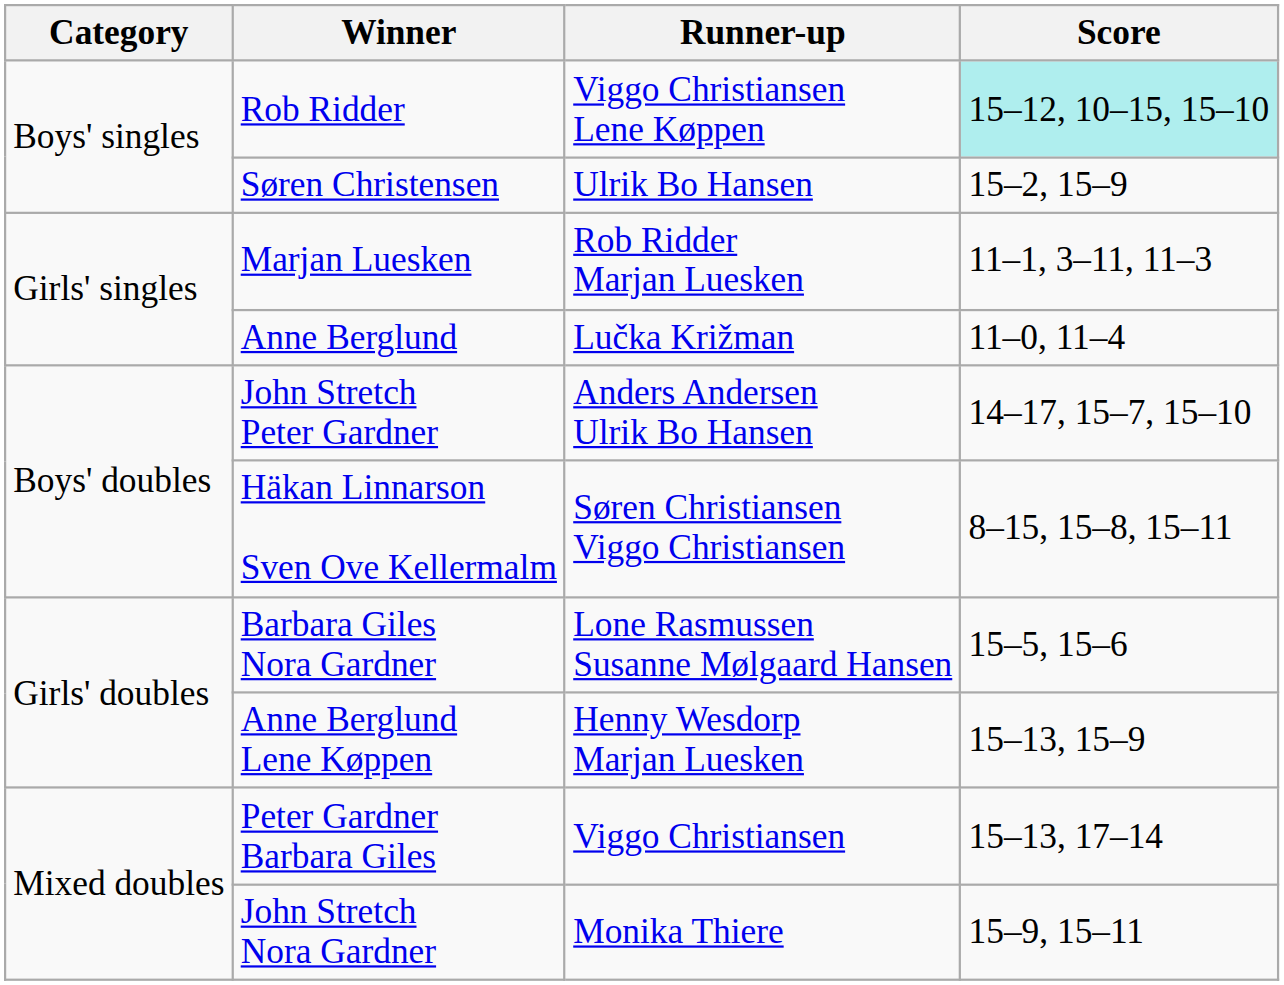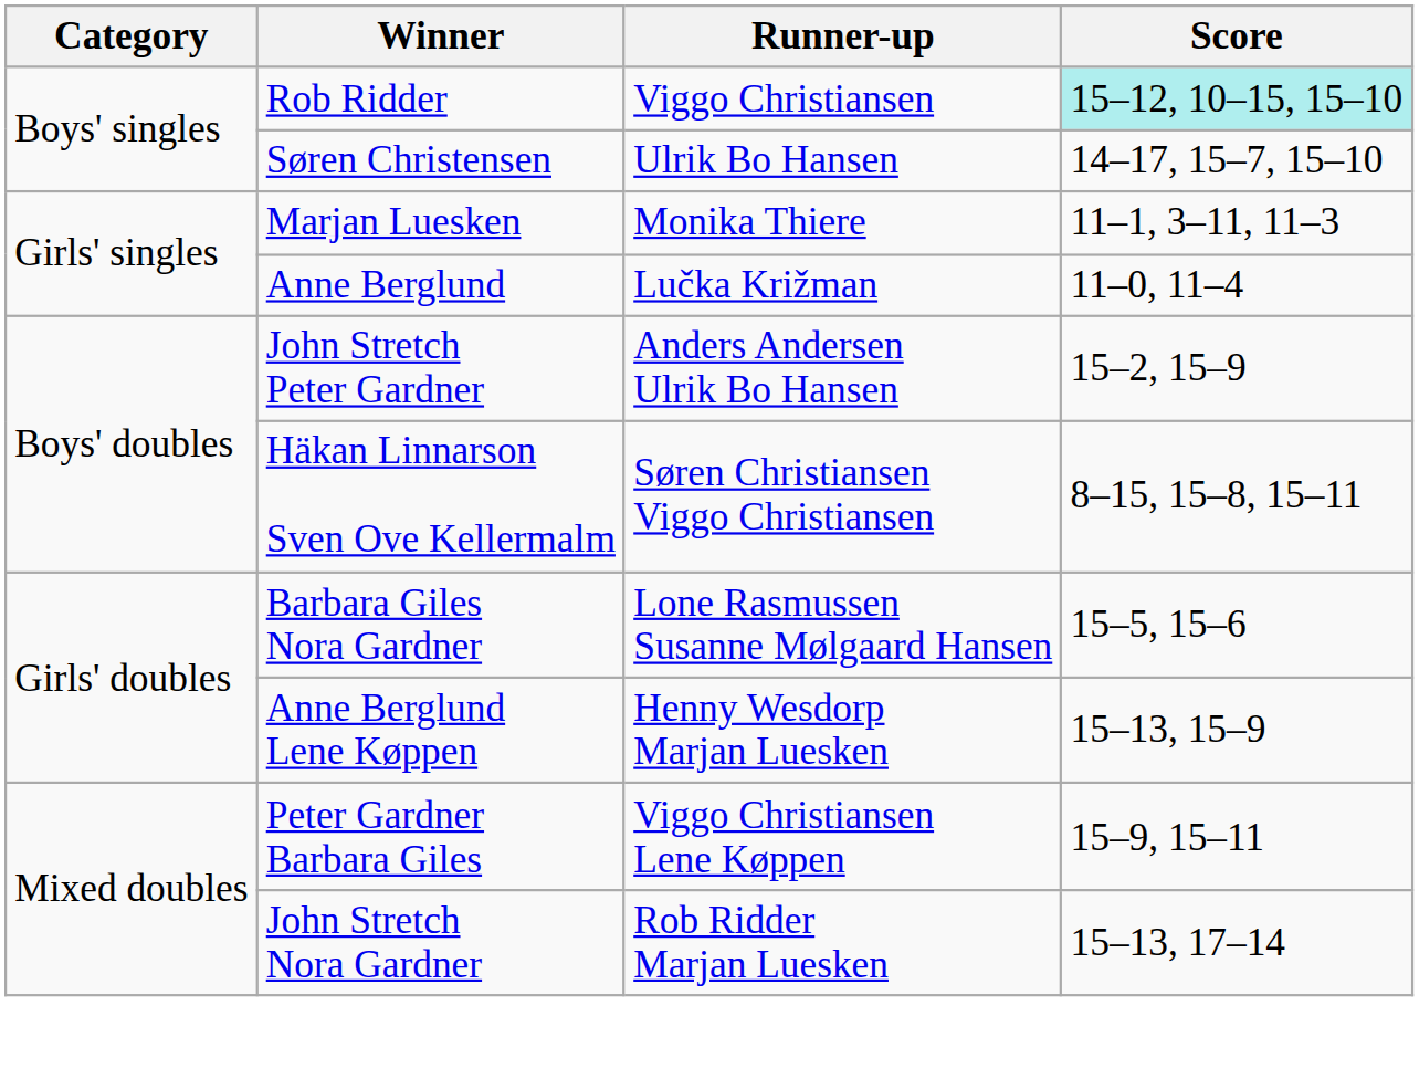Rob Ridder | Runner-up: Viggo Christiansen Lene Køppen -> Viggo Christiansen
Søren Christensen | Score: 15–2, 15–9 -> 14–17, 15–7, 15–10
Marjan Luesken | Runner-up: Rob Ridder Marjan Luesken -> Monika Thiere
John Stretch Peter Gardner | Score: 14–17, 15–7, 15–10 -> 15–2, 15–9
Peter Gardner Barbara Giles | Runner-up: Viggo Christiansen -> Viggo Christiansen Lene Køppen
Peter Gardner Barbara Giles | Score: 15–13, 17–14 -> 15–9, 15–11
John Stretch Nora Gardner | Runner-up: Monika Thiere -> Rob Ridder Marjan Luesken
John Stretch Nora Gardner | Score: 15–9, 15–11 -> 15–13, 17–14
